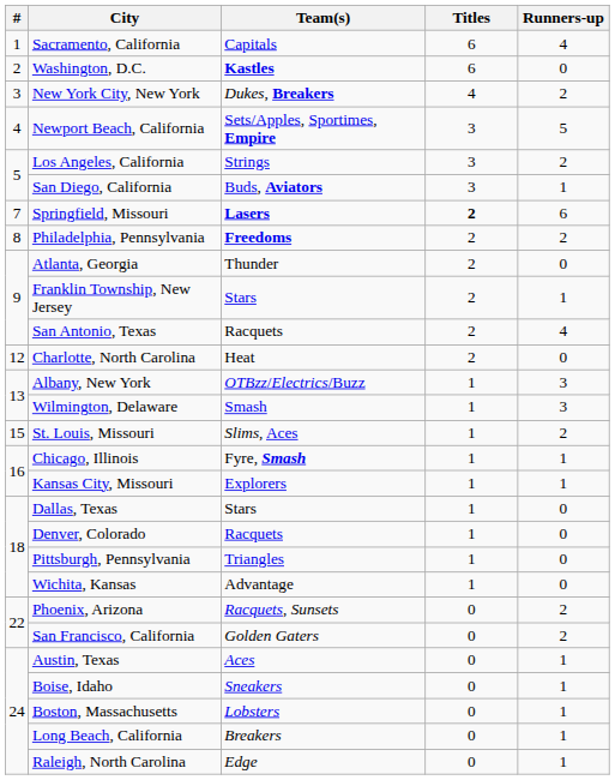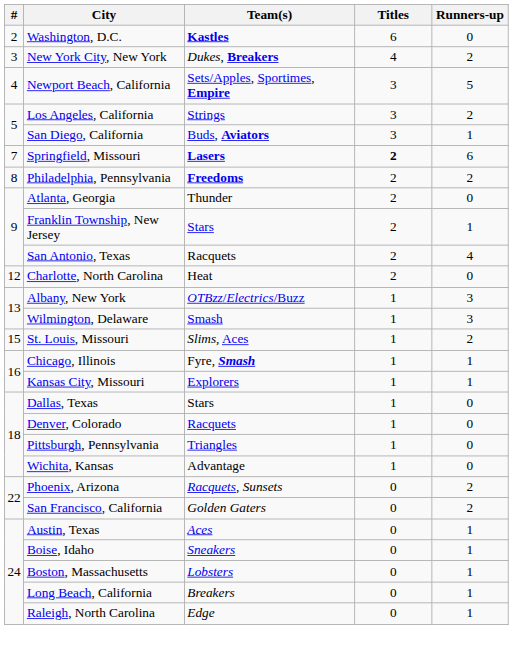- row: 1 | Sacramento, California | Capitals | 6 | 4
